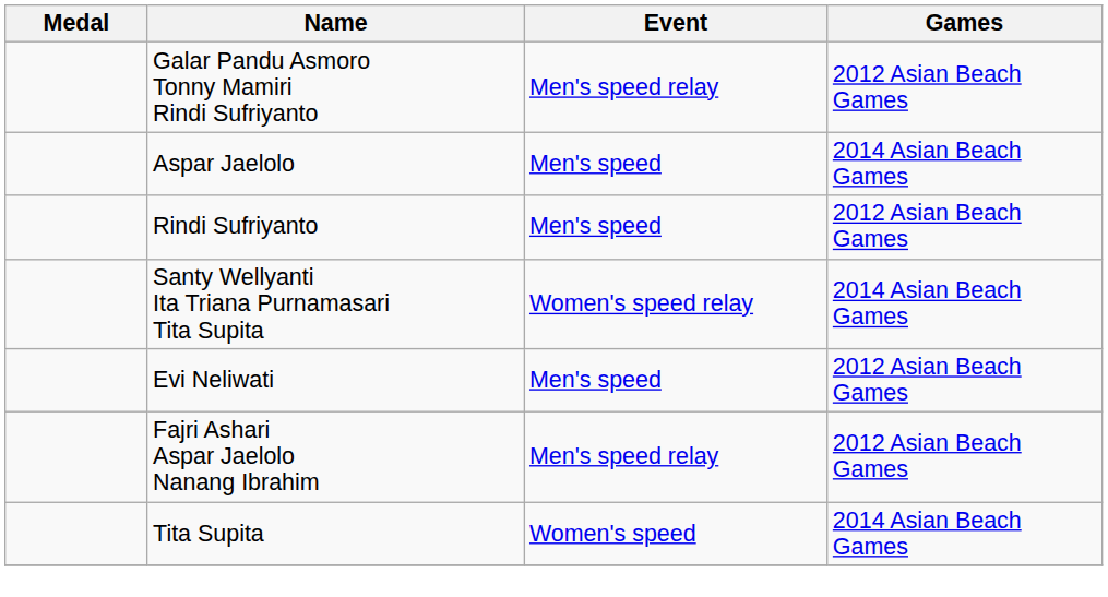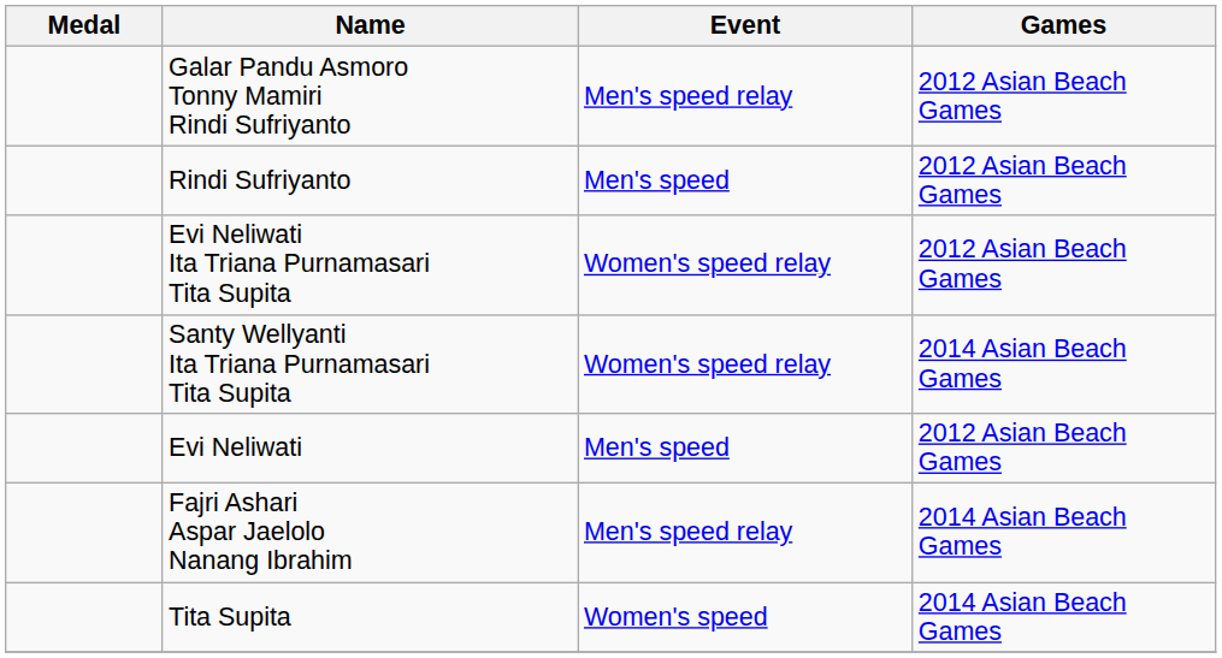- row: Aspar Jaelolo | Men's speed | 2014 Asian Beach Games
+ row: Evi Neliwati Ita Triana Purnamasari Tita Supita | Women's speed relay | 2012 Asian Beach Games
Fajri Ashari Aspar Jaelolo Nanang Ibrahim | Games: 2012 Asian Beach Games -> 2014 Asian Beach Games
